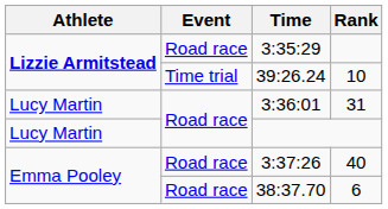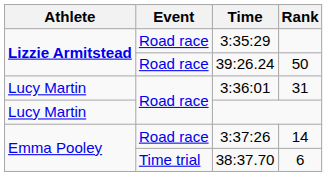39:26.24 | Event: Time trial -> Road race
39:26.24 | Rank: 10 -> 50
3:37:26 | Rank: 40 -> 14
38:37.70 | Event: Road race -> Time trial
